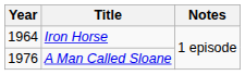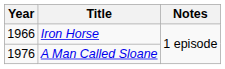Iron Horse | Year: 1964 -> 1966
